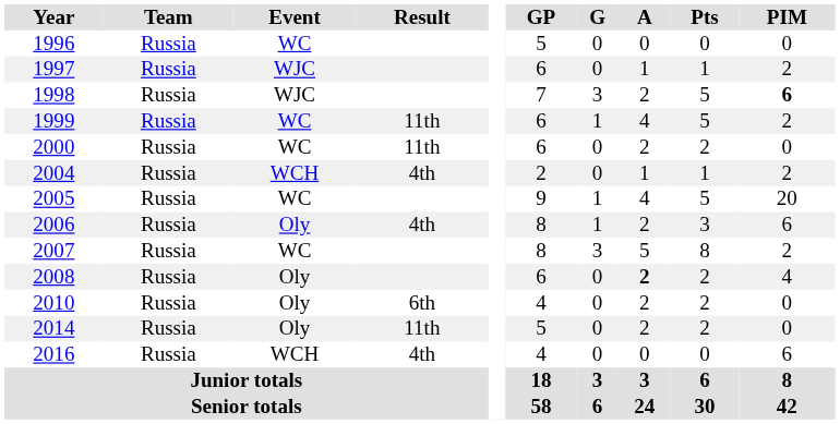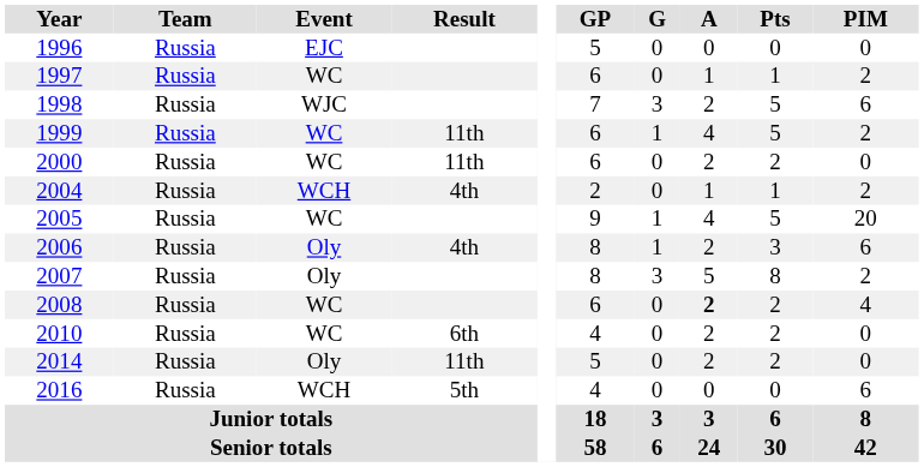1996 | Event: WC -> EJC
1997 | Event: WJC -> WC
1998 | PIM: bold -> normal
2007 | Event: WC -> Oly
2008 | Event: Oly -> WC
2010 | Event: Oly -> WC
2016 | Result: 4th -> 5th
